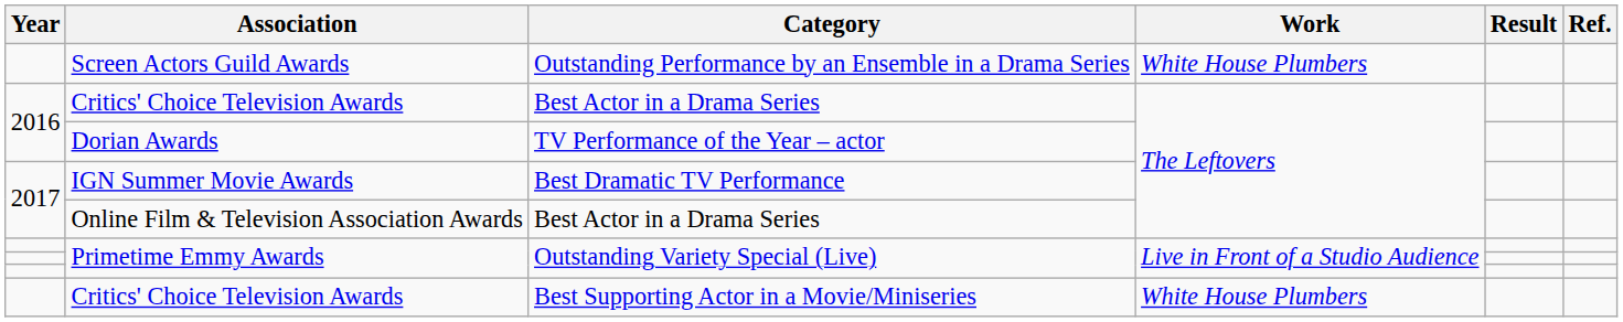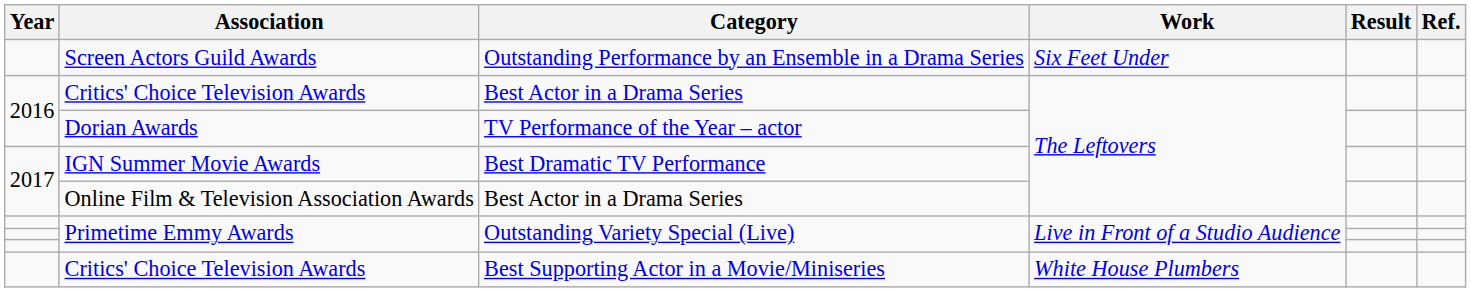Screen Actors Guild Awards | Work: White House Plumbers -> Six Feet Under
